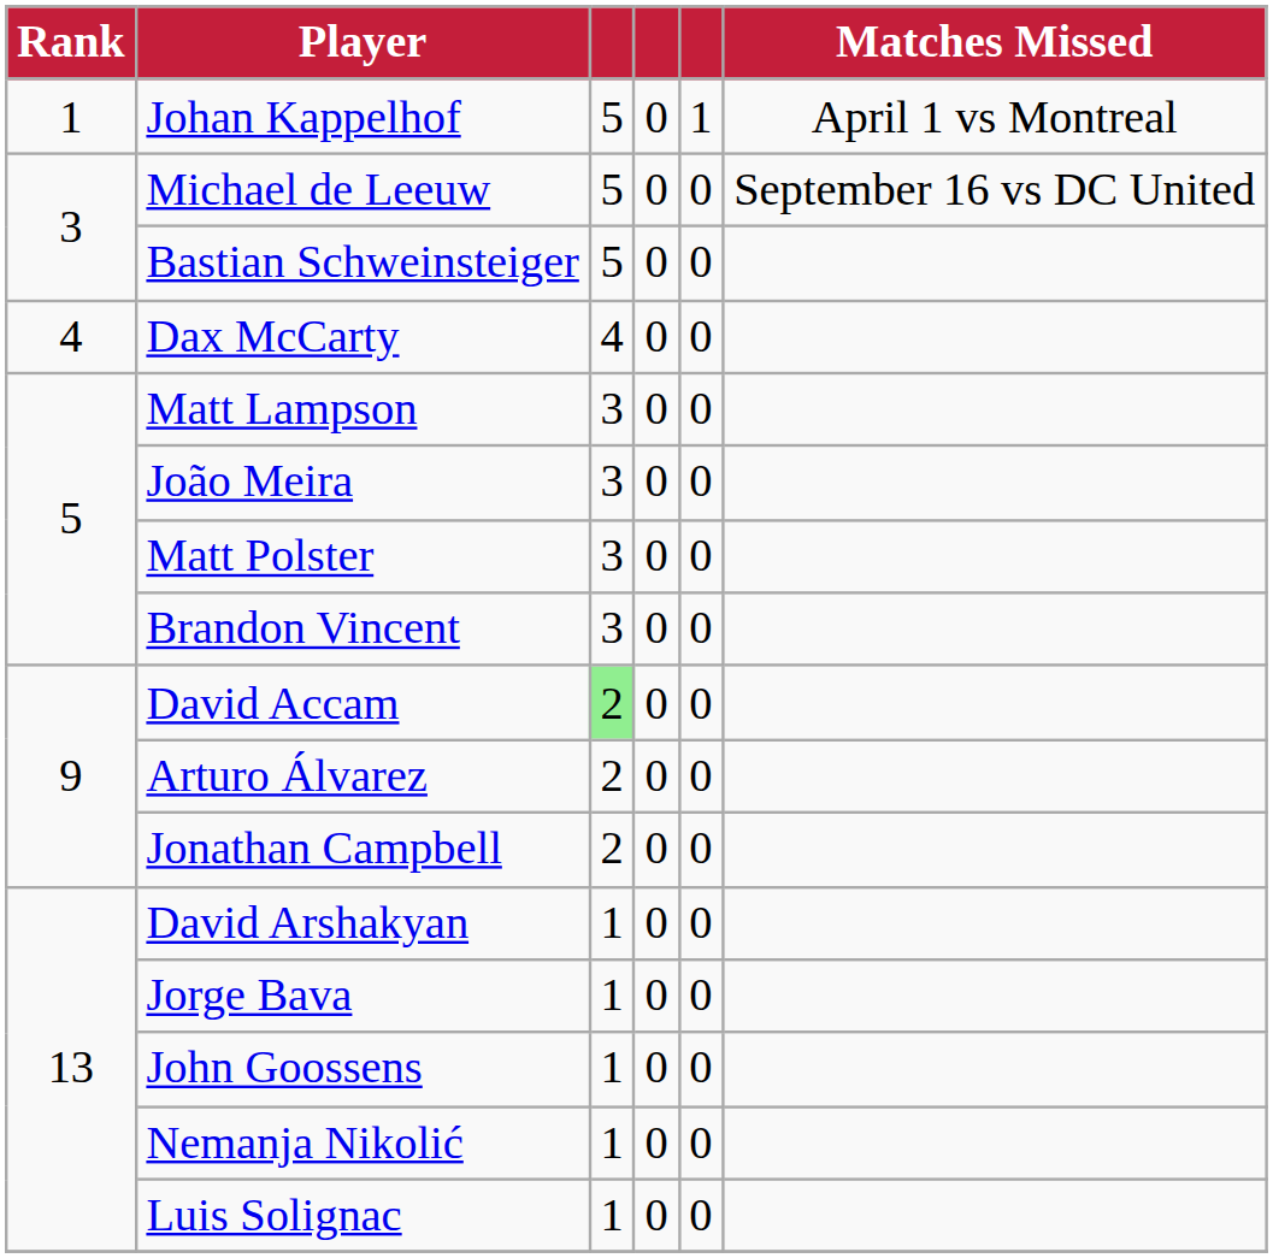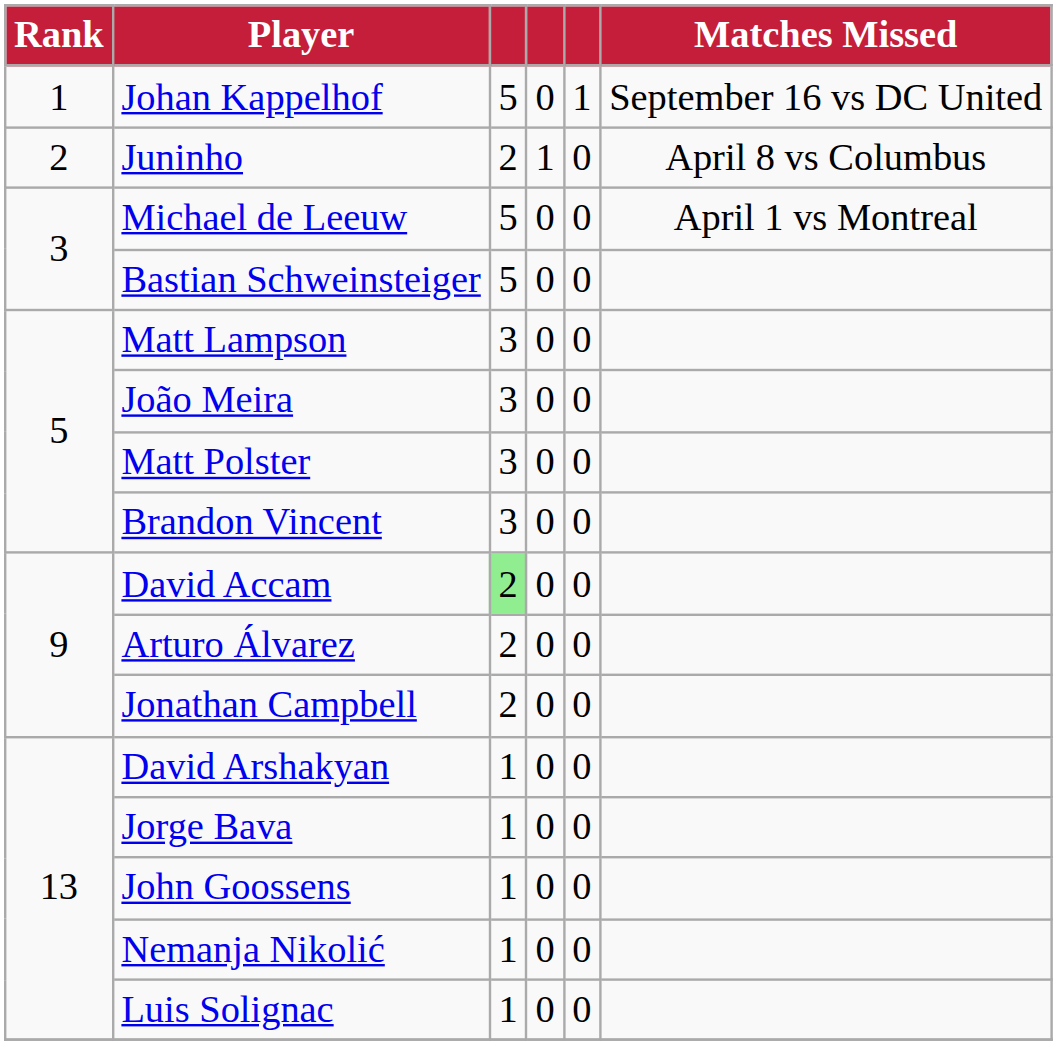Johan Kappelhof | Matches Missed: April 1 vs Montreal -> September 16 vs DC United
+ row: 2 | Juninho | 2 | 1 | 0 | April 8 vs Columbus
Michael de Leeuw | Matches Missed: September 16 vs DC United -> April 1 vs Montreal
- row: 4 | Dax McCarty | 4 | 0 | 0
